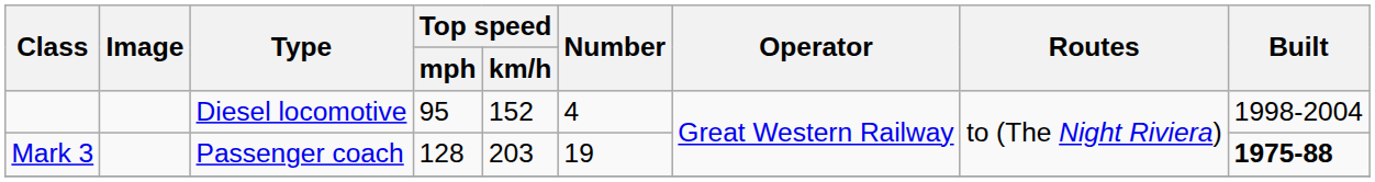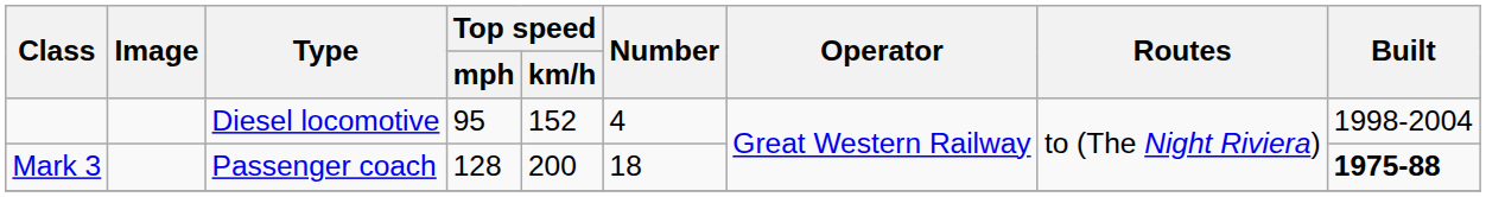Mark 3 | Top speed / km/h: 203 -> 200
Mark 3 | Number: 19 -> 18
